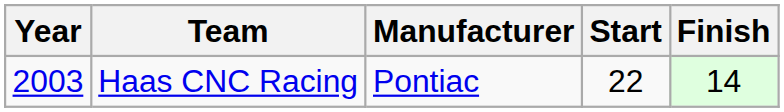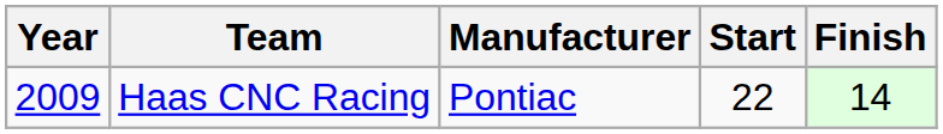Haas CNC Racing | Year: 2003 -> 2009
